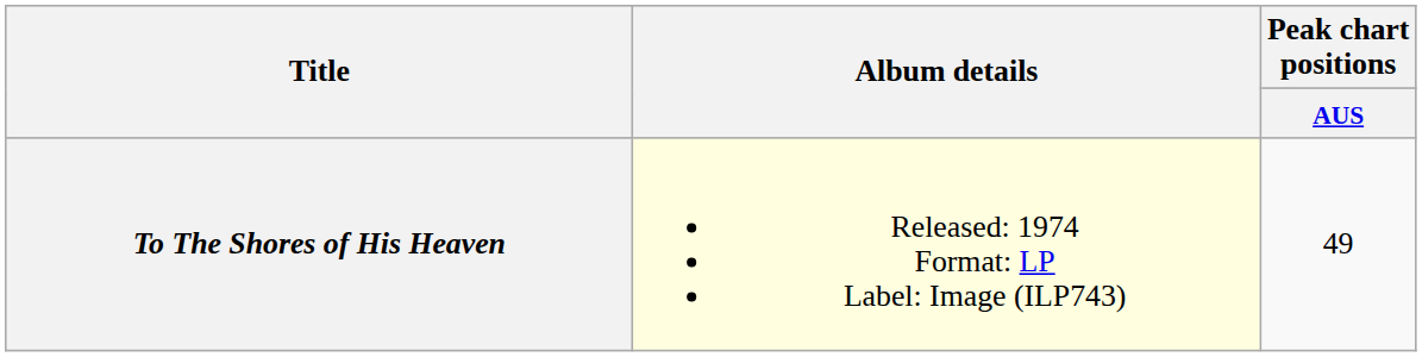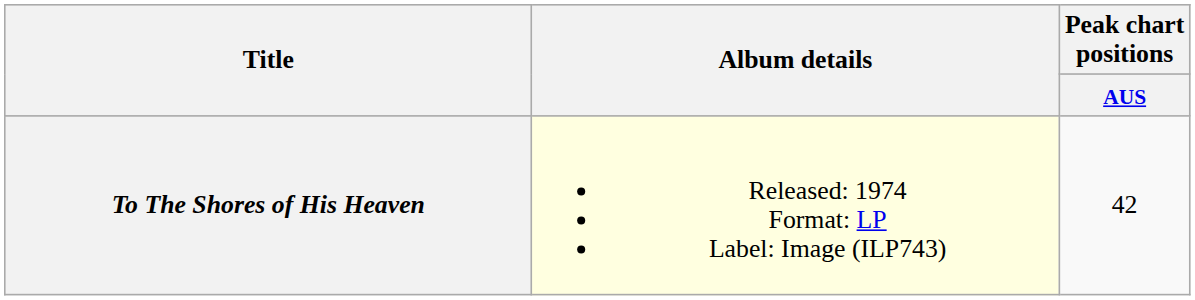To The Shores of His Heaven | Peak chart positions / AUS: 49 -> 42
